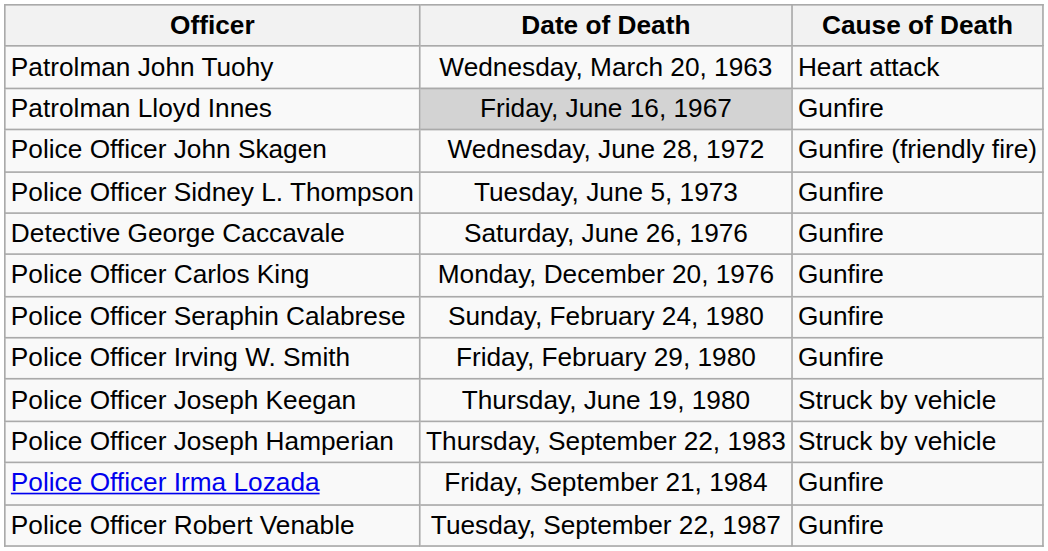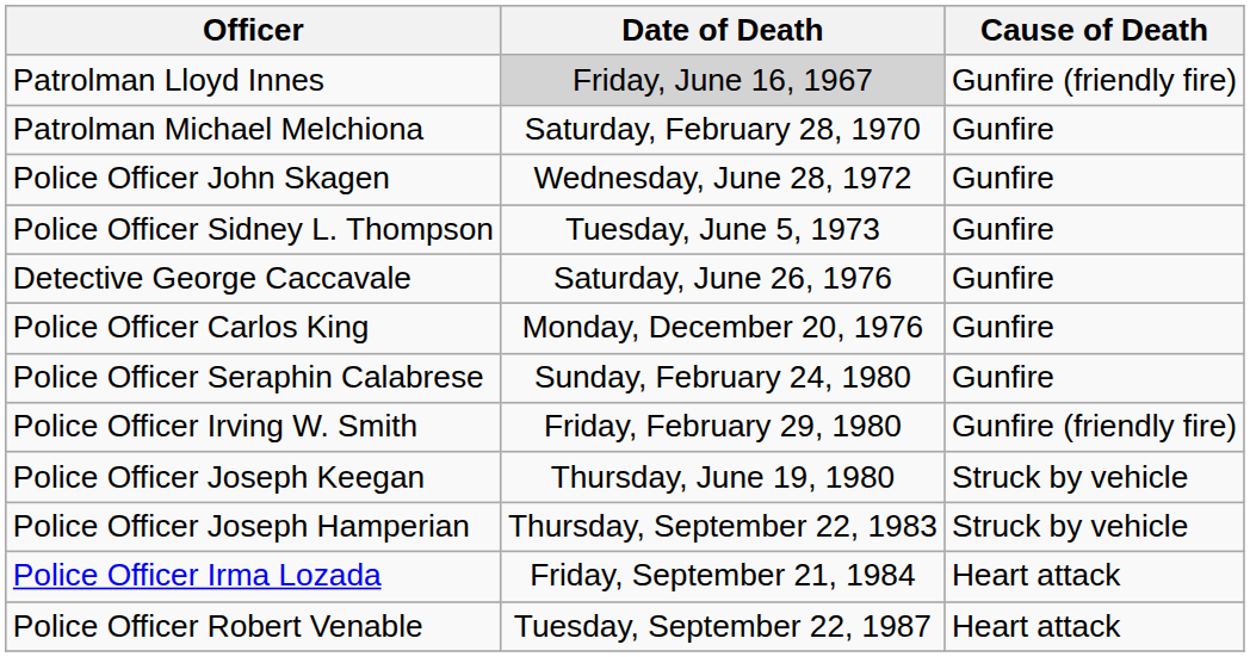- row: Patrolman John Tuohy | Wednesday, March 20, 1963 | Heart attack
Patrolman Lloyd Innes | Cause of Death: Gunfire -> Gunfire (friendly fire)
+ row: Patrolman Michael Melchiona | Saturday, February 28, 1970 | Gunfire
Police Officer John Skagen | Cause of Death: Gunfire (friendly fire) -> Gunfire
Police Officer Irving W. Smith | Cause of Death: Gunfire -> Gunfire (friendly fire)
Police Officer Irma Lozada | Cause of Death: Gunfire -> Heart attack
Police Officer Robert Venable | Cause of Death: Gunfire -> Heart attack
